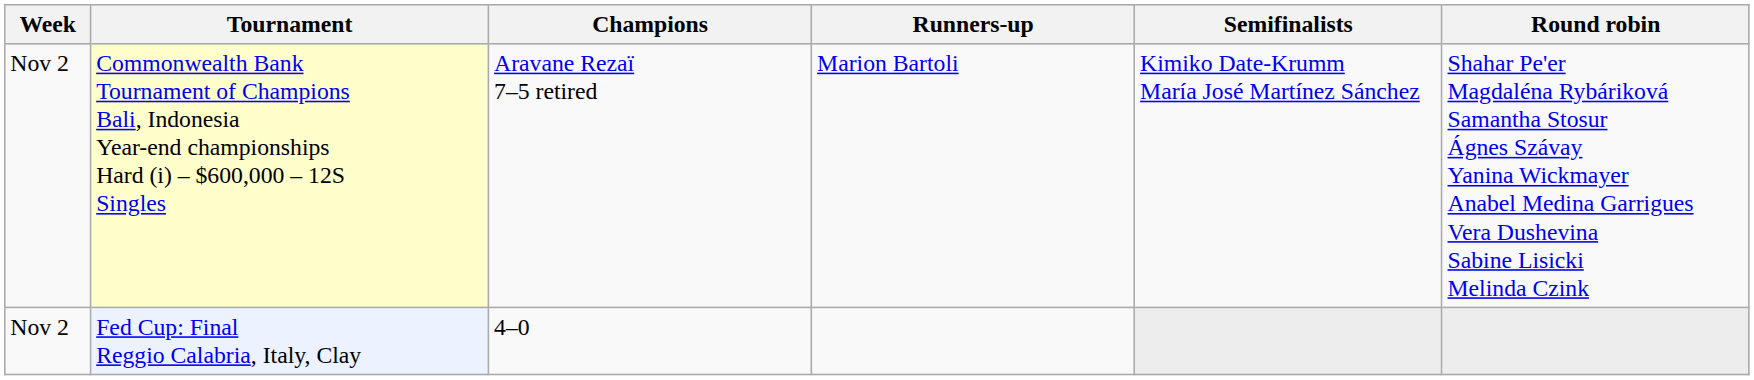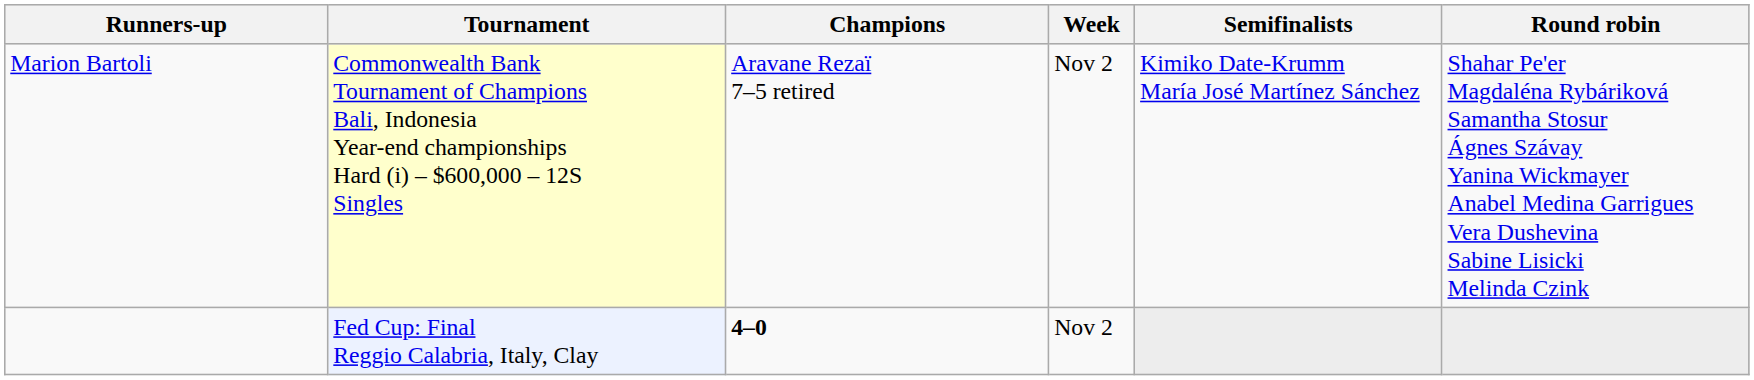columns swapped: Week <-> Runners-up
Fed Cup: Final Reggio Calabria, Italy, Clay | Champions: normal -> bold
